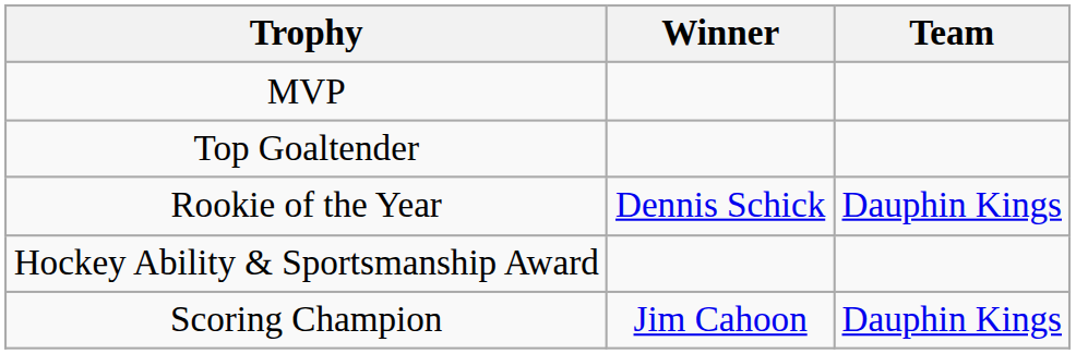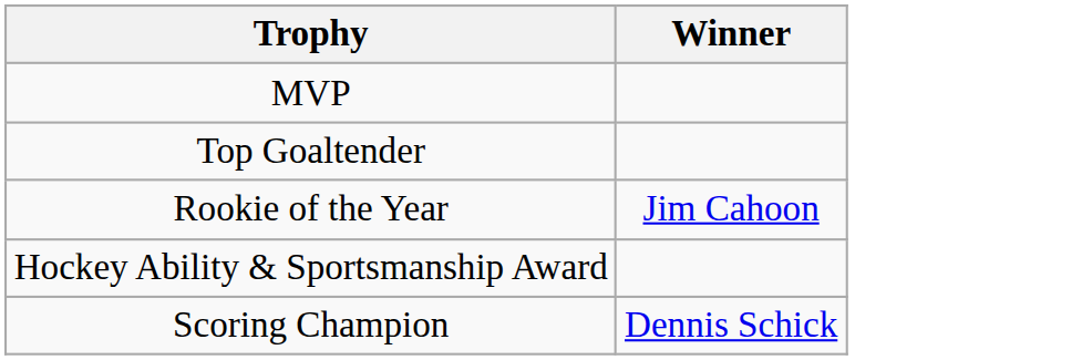- column: Team | Dauphin Kings | Dauphin Kings
Rookie of the Year | Winner: Dennis Schick -> Jim Cahoon
Scoring Champion | Winner: Jim Cahoon -> Dennis Schick
